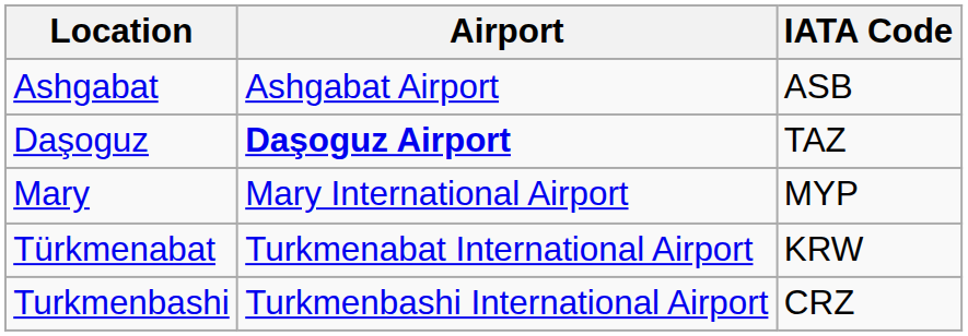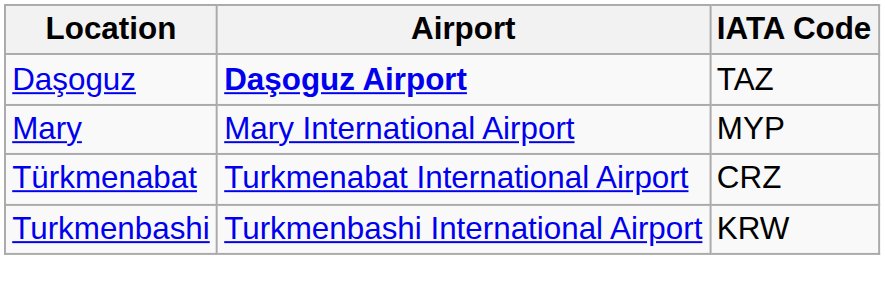- row: Ashgabat | Ashgabat Airport | ASB
Türkmenabat | IATA Code: KRW -> CRZ
Turkmenbashi | IATA Code: CRZ -> KRW
